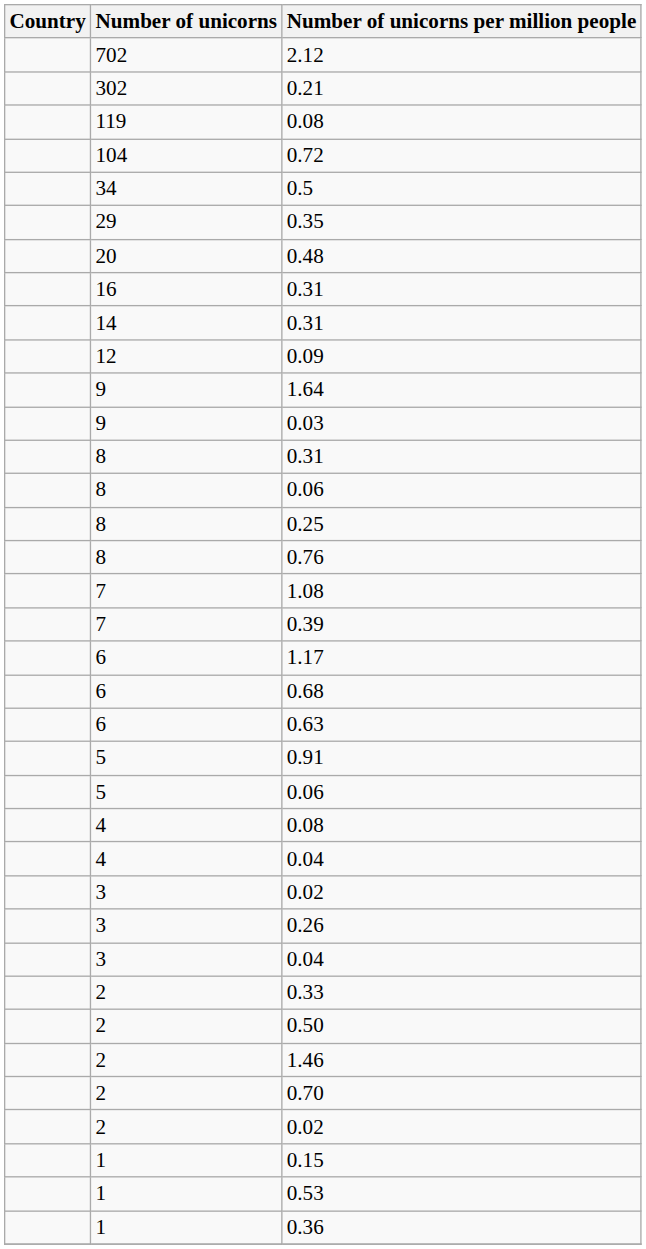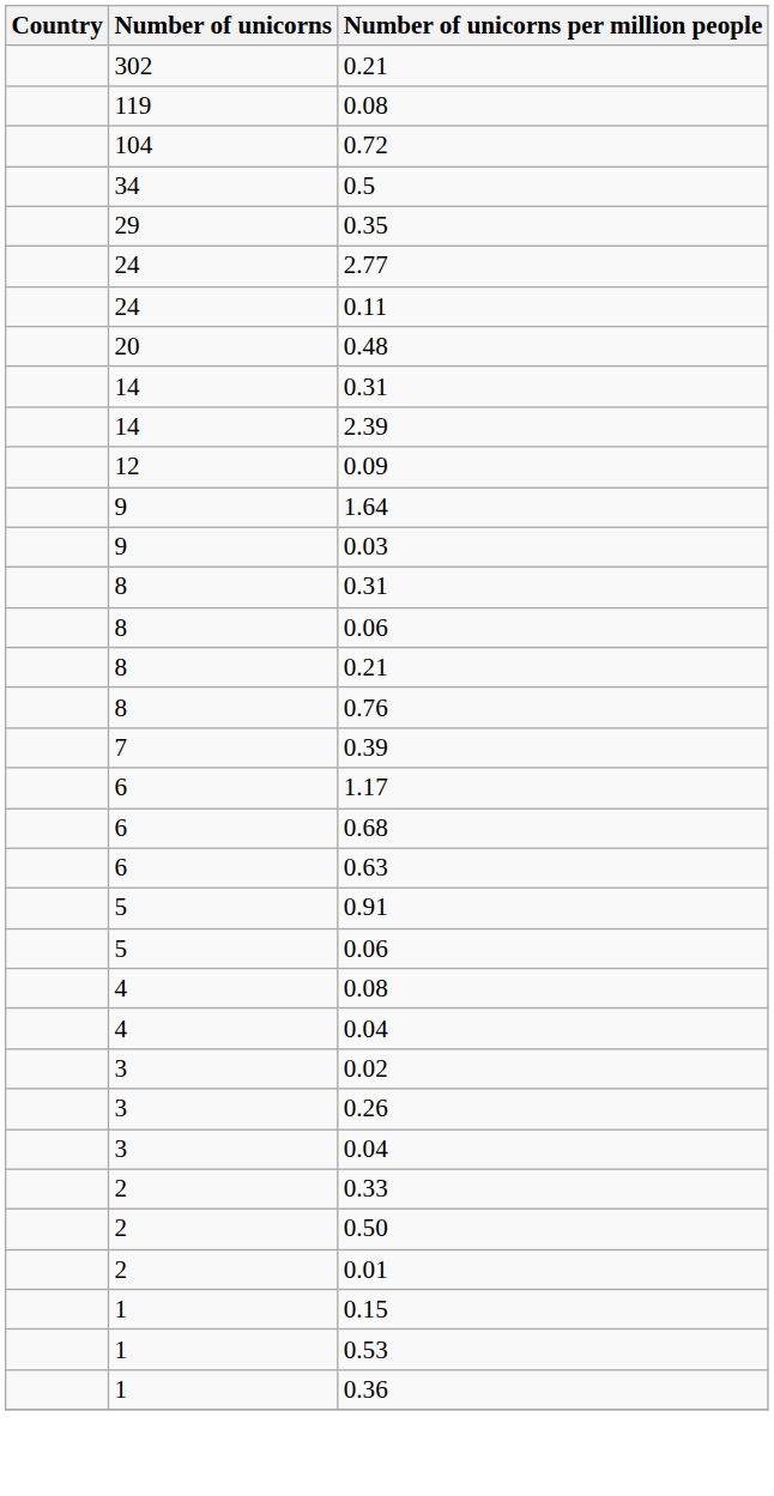- row: 702 | 2.12
+ row: 24 | 2.77
+ row: 24 | 0.11
- row: 16 | 0.31
+ row: 14 | 2.39
+ row: 8 | 0.21
- row: 8 | 0.25
- row: 7 | 1.08
- row: 2 | 1.46
- row: 2 | 0.70
- row: 2 | 0.02
+ row: 2 | 0.01
